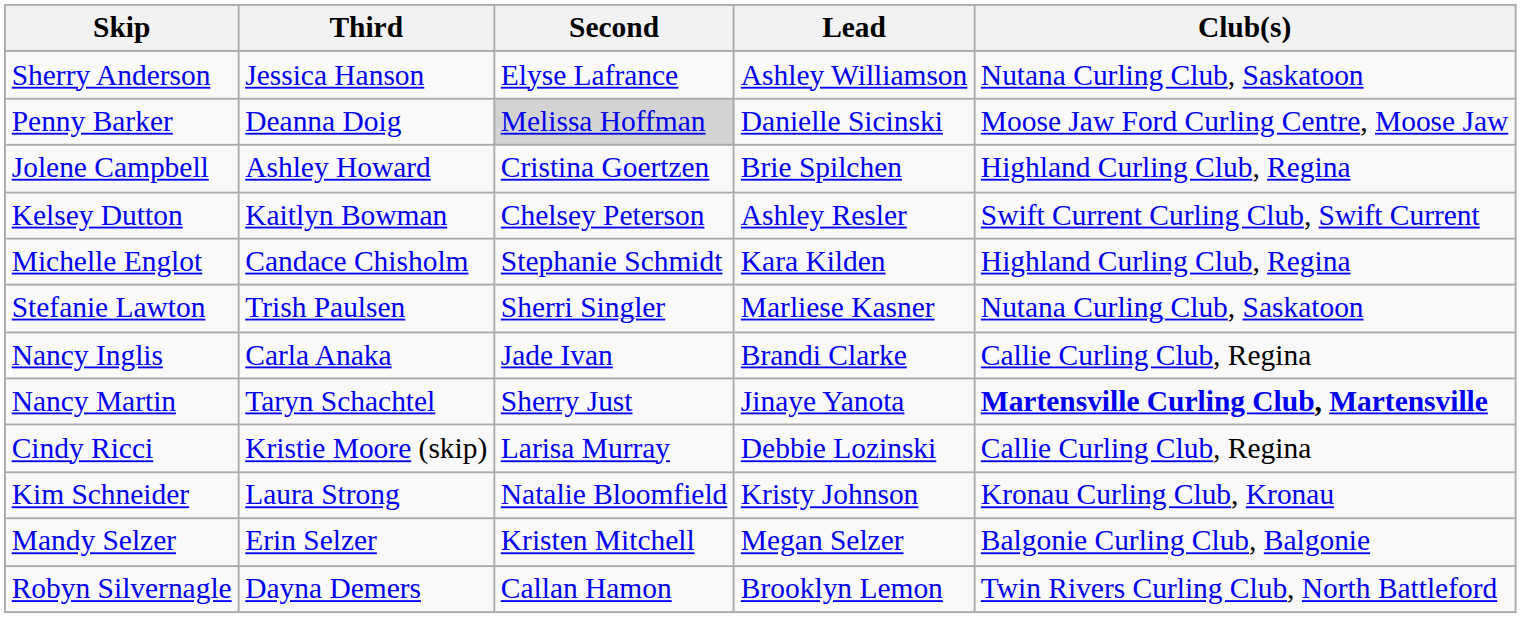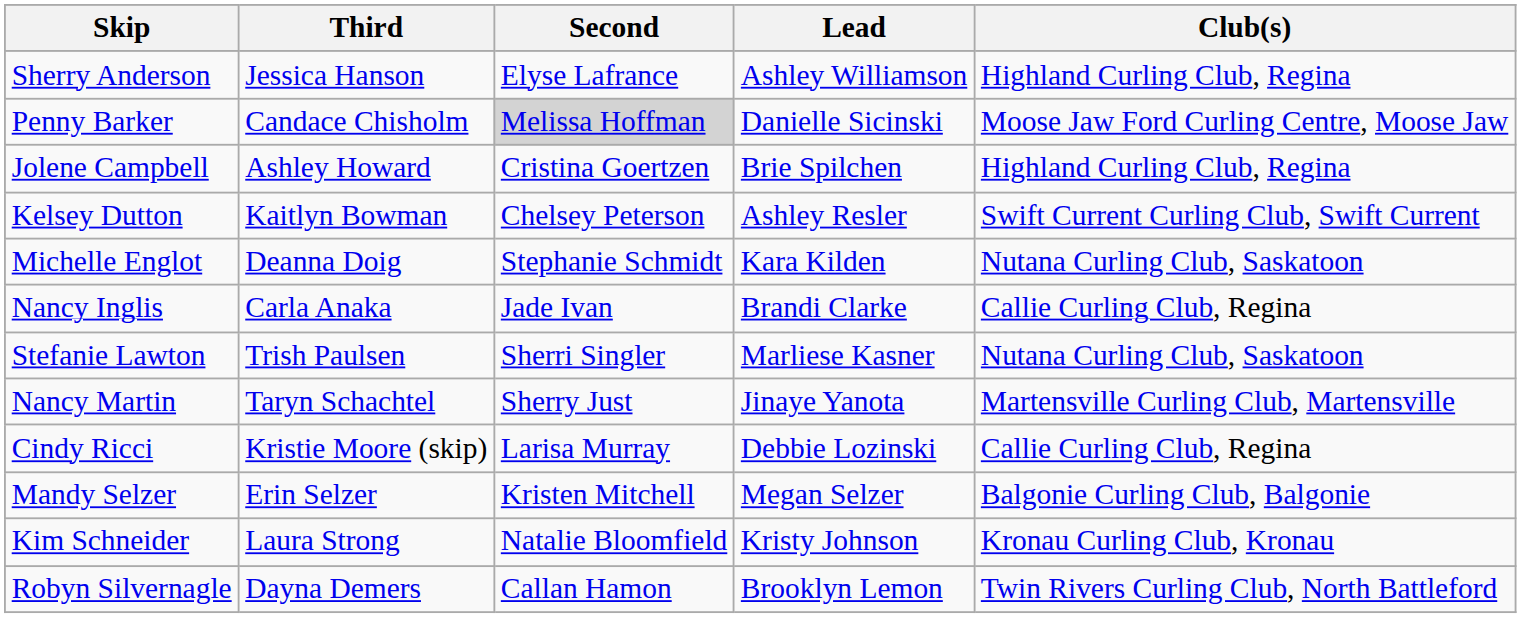Sherry Anderson | Club(s): Nutana Curling Club, Saskatoon -> Highland Curling Club, Regina
Penny Barker | Third: Deanna Doig -> Candace Chisholm
Michelle Englot | Third: Candace Chisholm -> Deanna Doig
Michelle Englot | Club(s): Highland Curling Club, Regina -> Nutana Curling Club, Saskatoon
rows swapped: Nancy Inglis <-> Stefanie Lawton
Nancy Martin | Club(s): bold -> normal
rows swapped: Kim Schneider <-> Mandy Selzer
